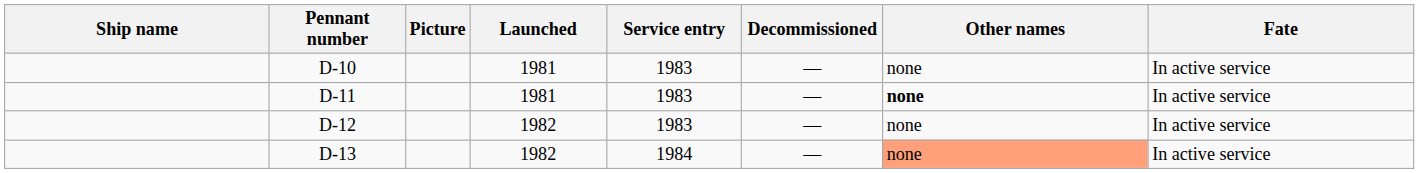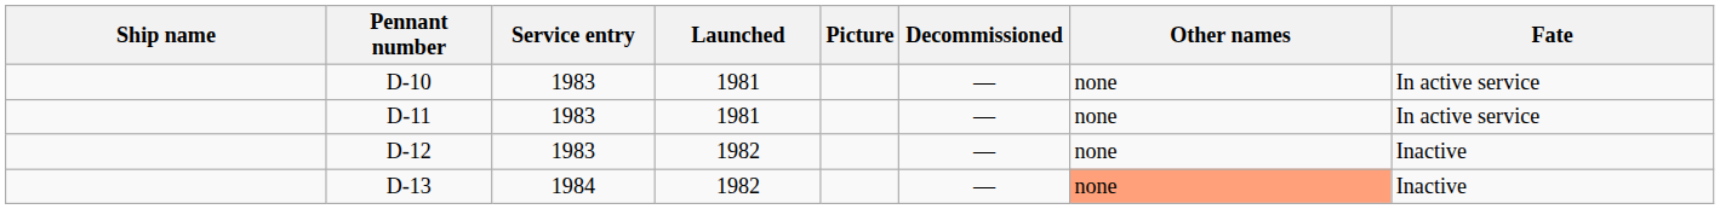columns swapped: Picture <-> Service entry
D-11 | Other names: bold -> normal
D-12 | Fate: In active service -> Inactive
D-13 | Fate: In active service -> Inactive
